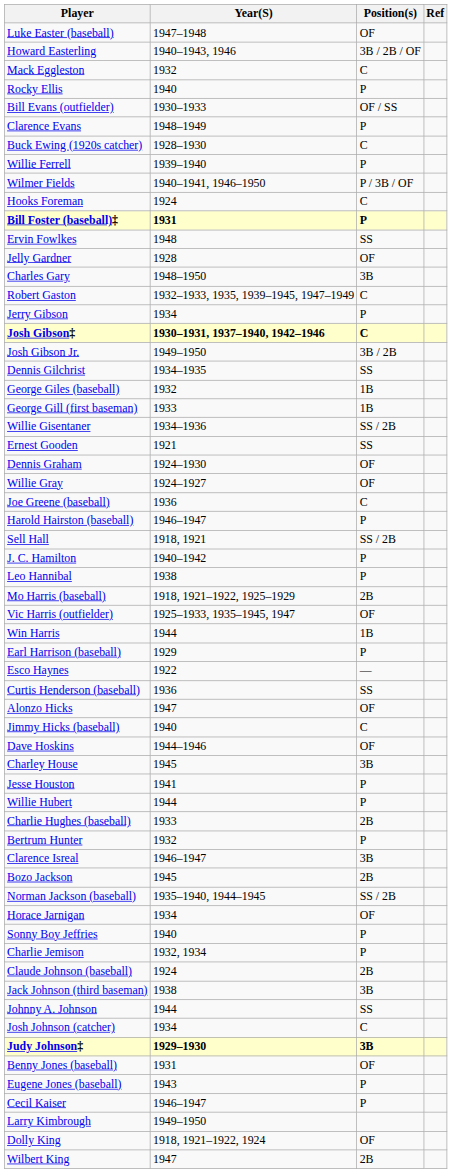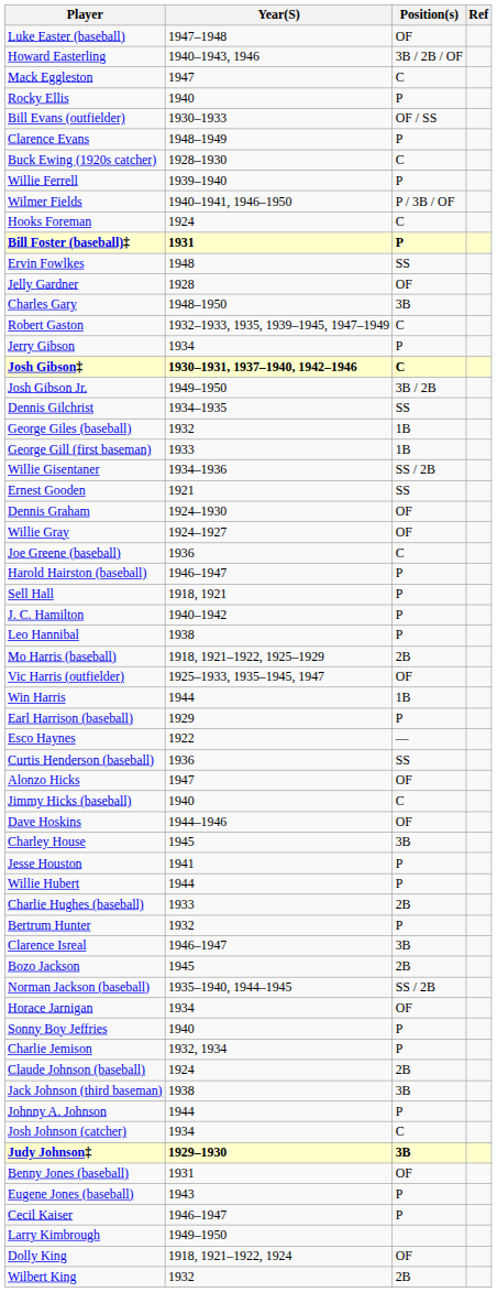Mack Eggleston | Year(S): 1932 -> 1947
Sell Hall | Position(s): SS / 2B -> P
Johnny A. Johnson | Position(s): SS -> P
Wilbert King | Year(S): 1947 -> 1932
